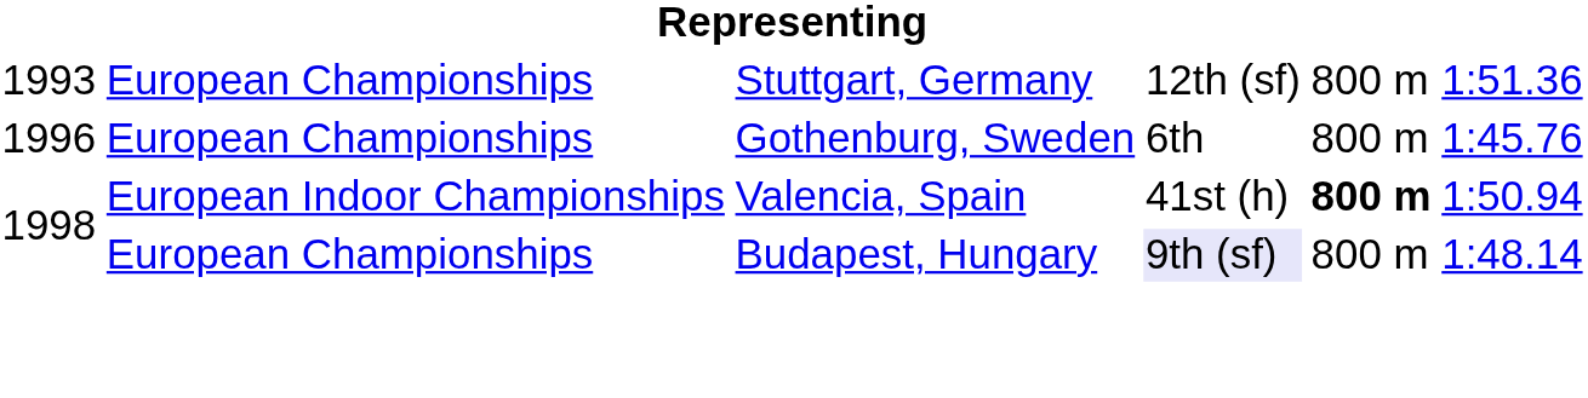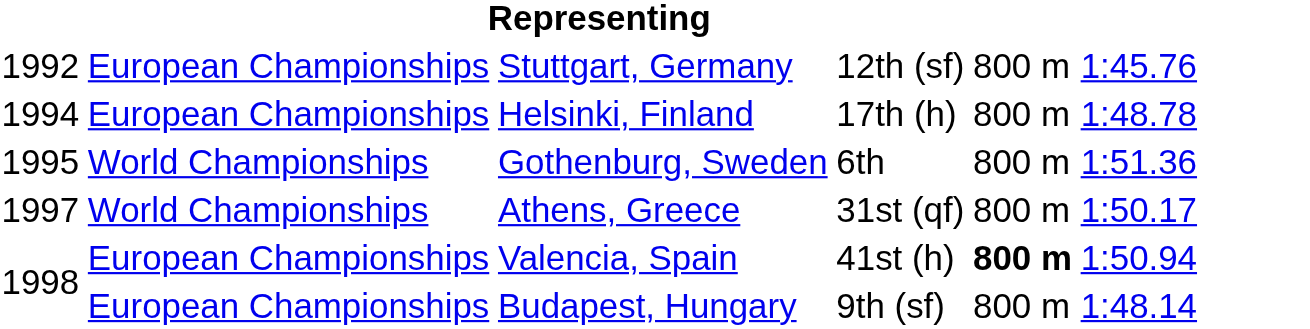Stuttgart, Germany | column 1: 1993 -> 1992
Stuttgart, Germany | column 6: 1:51.36 -> 1:45.76
+ row: 1994 | European Championships | Helsinki, Finland | 17th (h) | 800 m | 1:48.78
Gothenburg, Sweden | column 1: 1996 -> 1995
Gothenburg, Sweden | column 2: European Championships -> World Championships
Gothenburg, Sweden | column 6: 1:45.76 -> 1:51.36
+ row: 1997 | World Championships | Athens, Greece | 31st (qf) | 800 m | 1:50.17
Valencia, Spain | column 2: European Indoor Championships -> European Championships
Budapest, Hungary | column 4: lavender background -> no background
